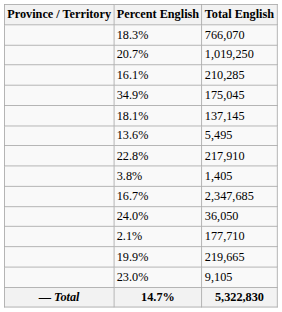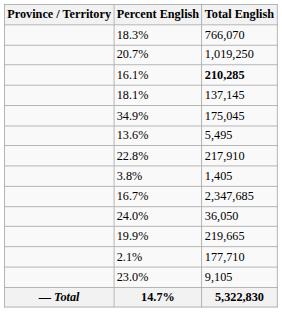16.1% | Total English: normal -> bold
rows swapped: 18.1% <-> 34.9%
rows swapped: 2.1% <-> 19.9%
